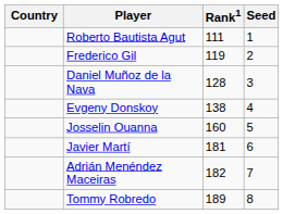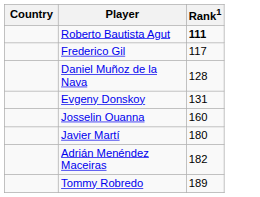- column: Seed | 1 | 2 | 3 | 4 | 5 | 6 | 7 | 8
Roberto Bautista Agut | Rank1: normal -> bold
Frederico Gil | Rank1: 119 -> 117
Evgeny Donskoy | Rank1: 138 -> 131
Javier Martí | Rank1: 181 -> 180
